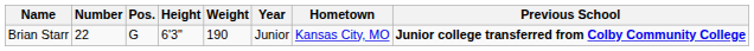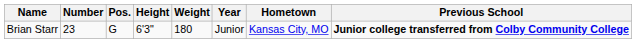Brian Starr | Number: 22 -> 23
Brian Starr | Weight: 190 -> 180
